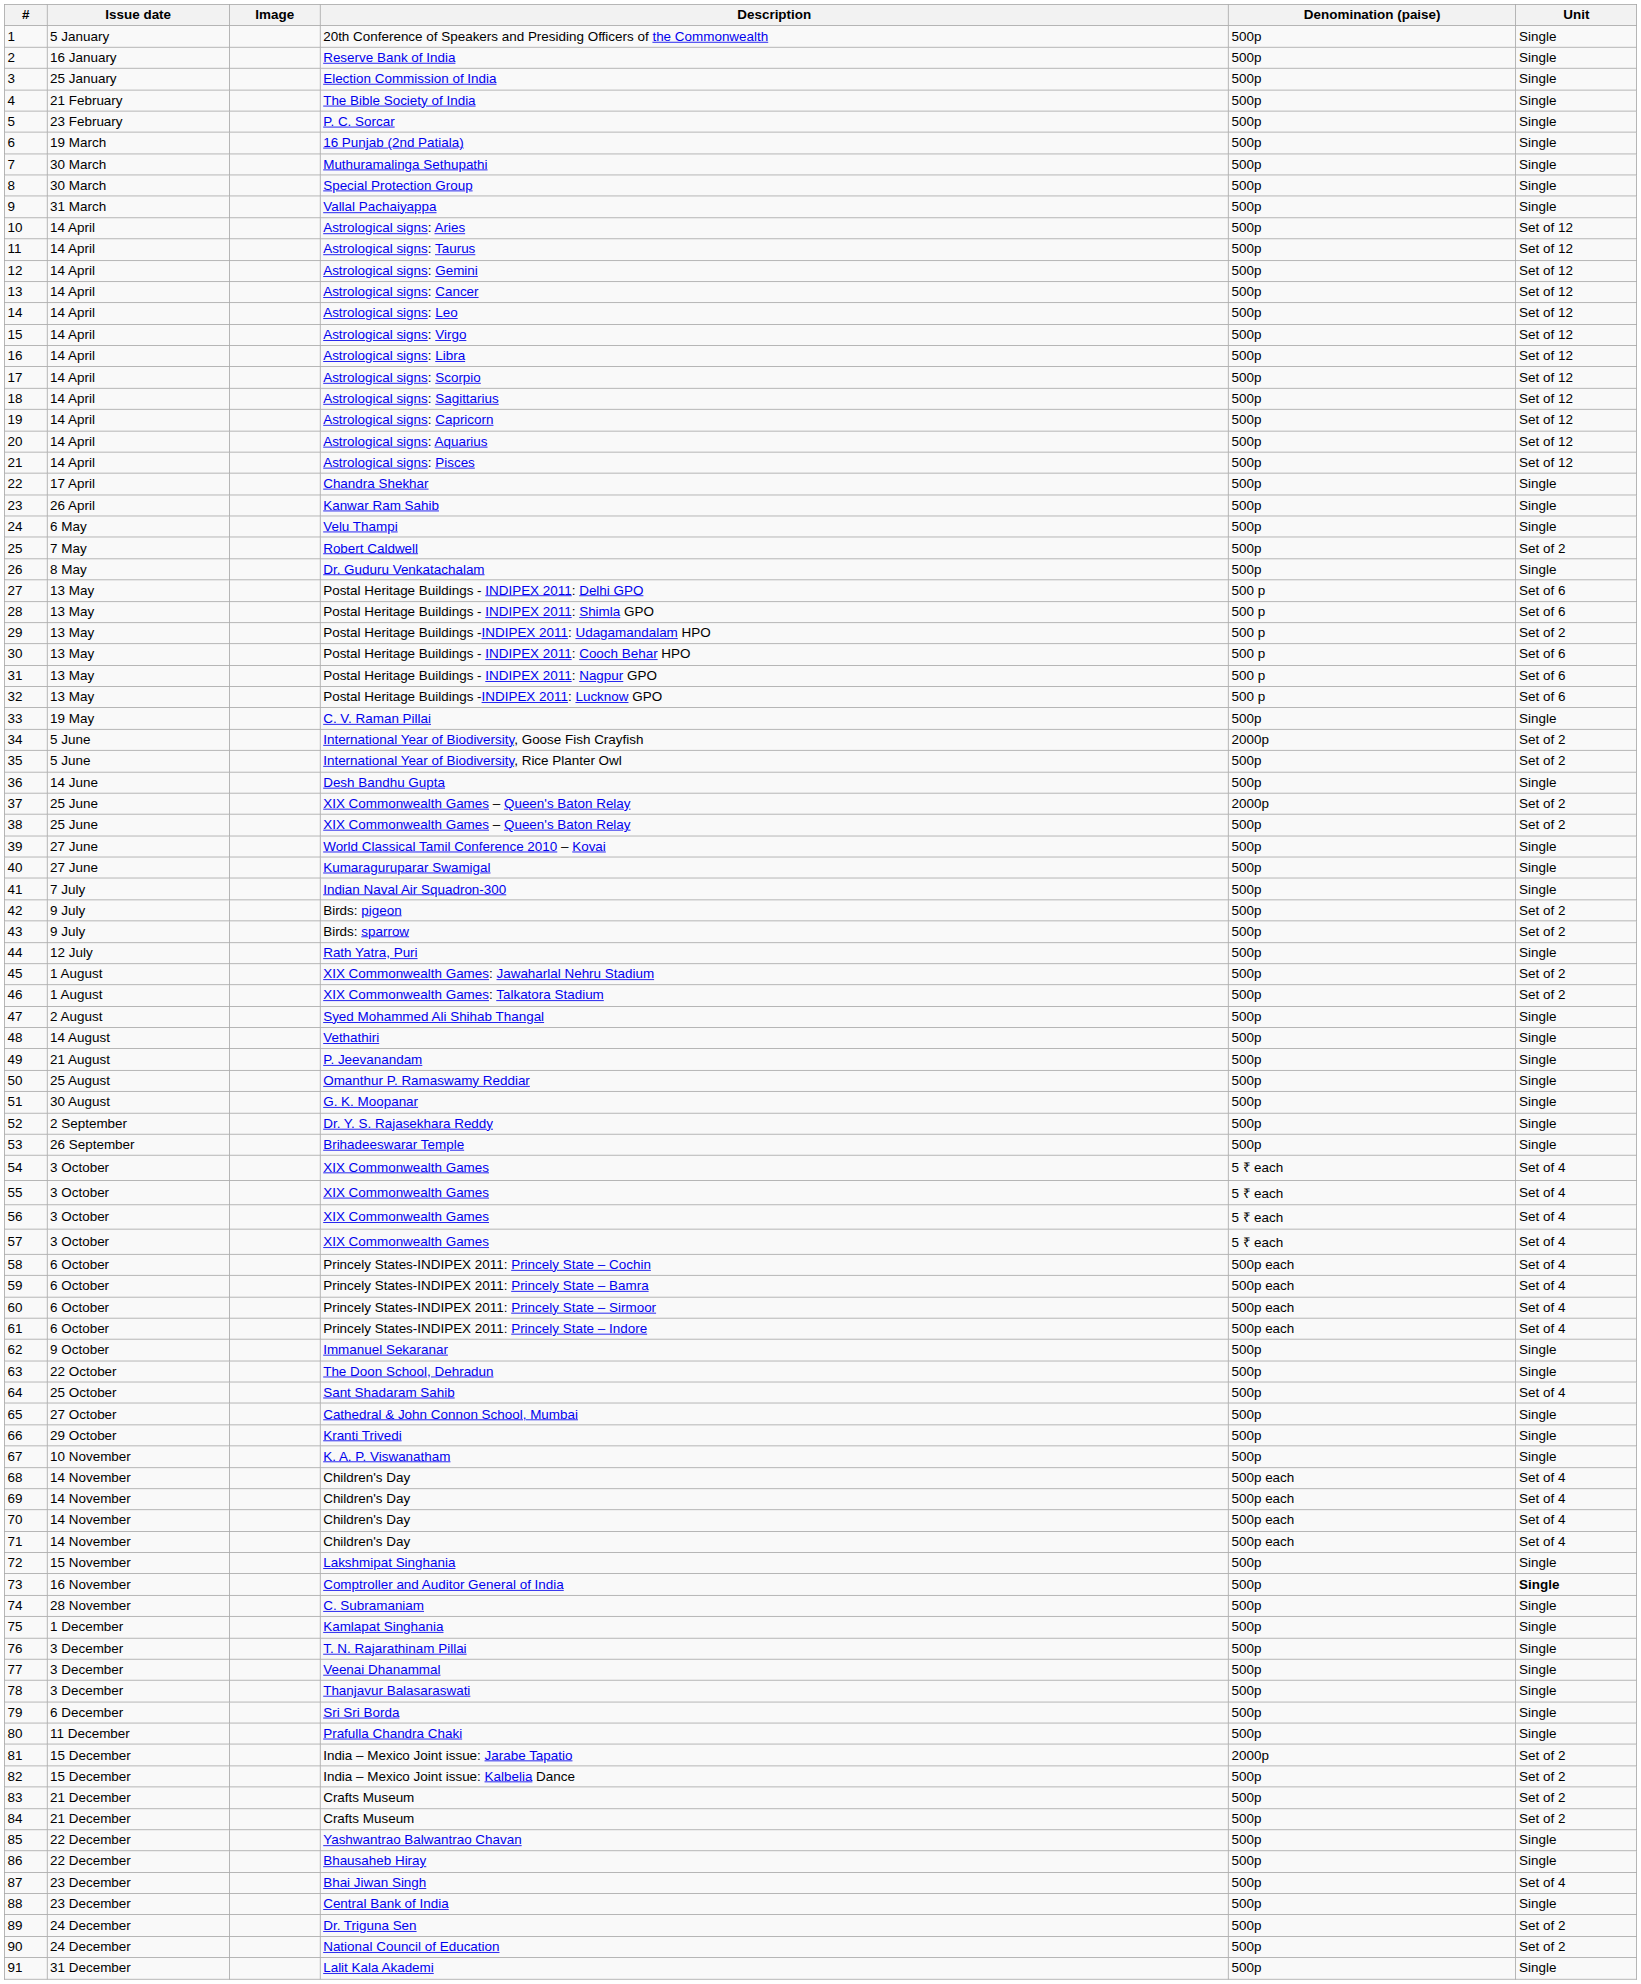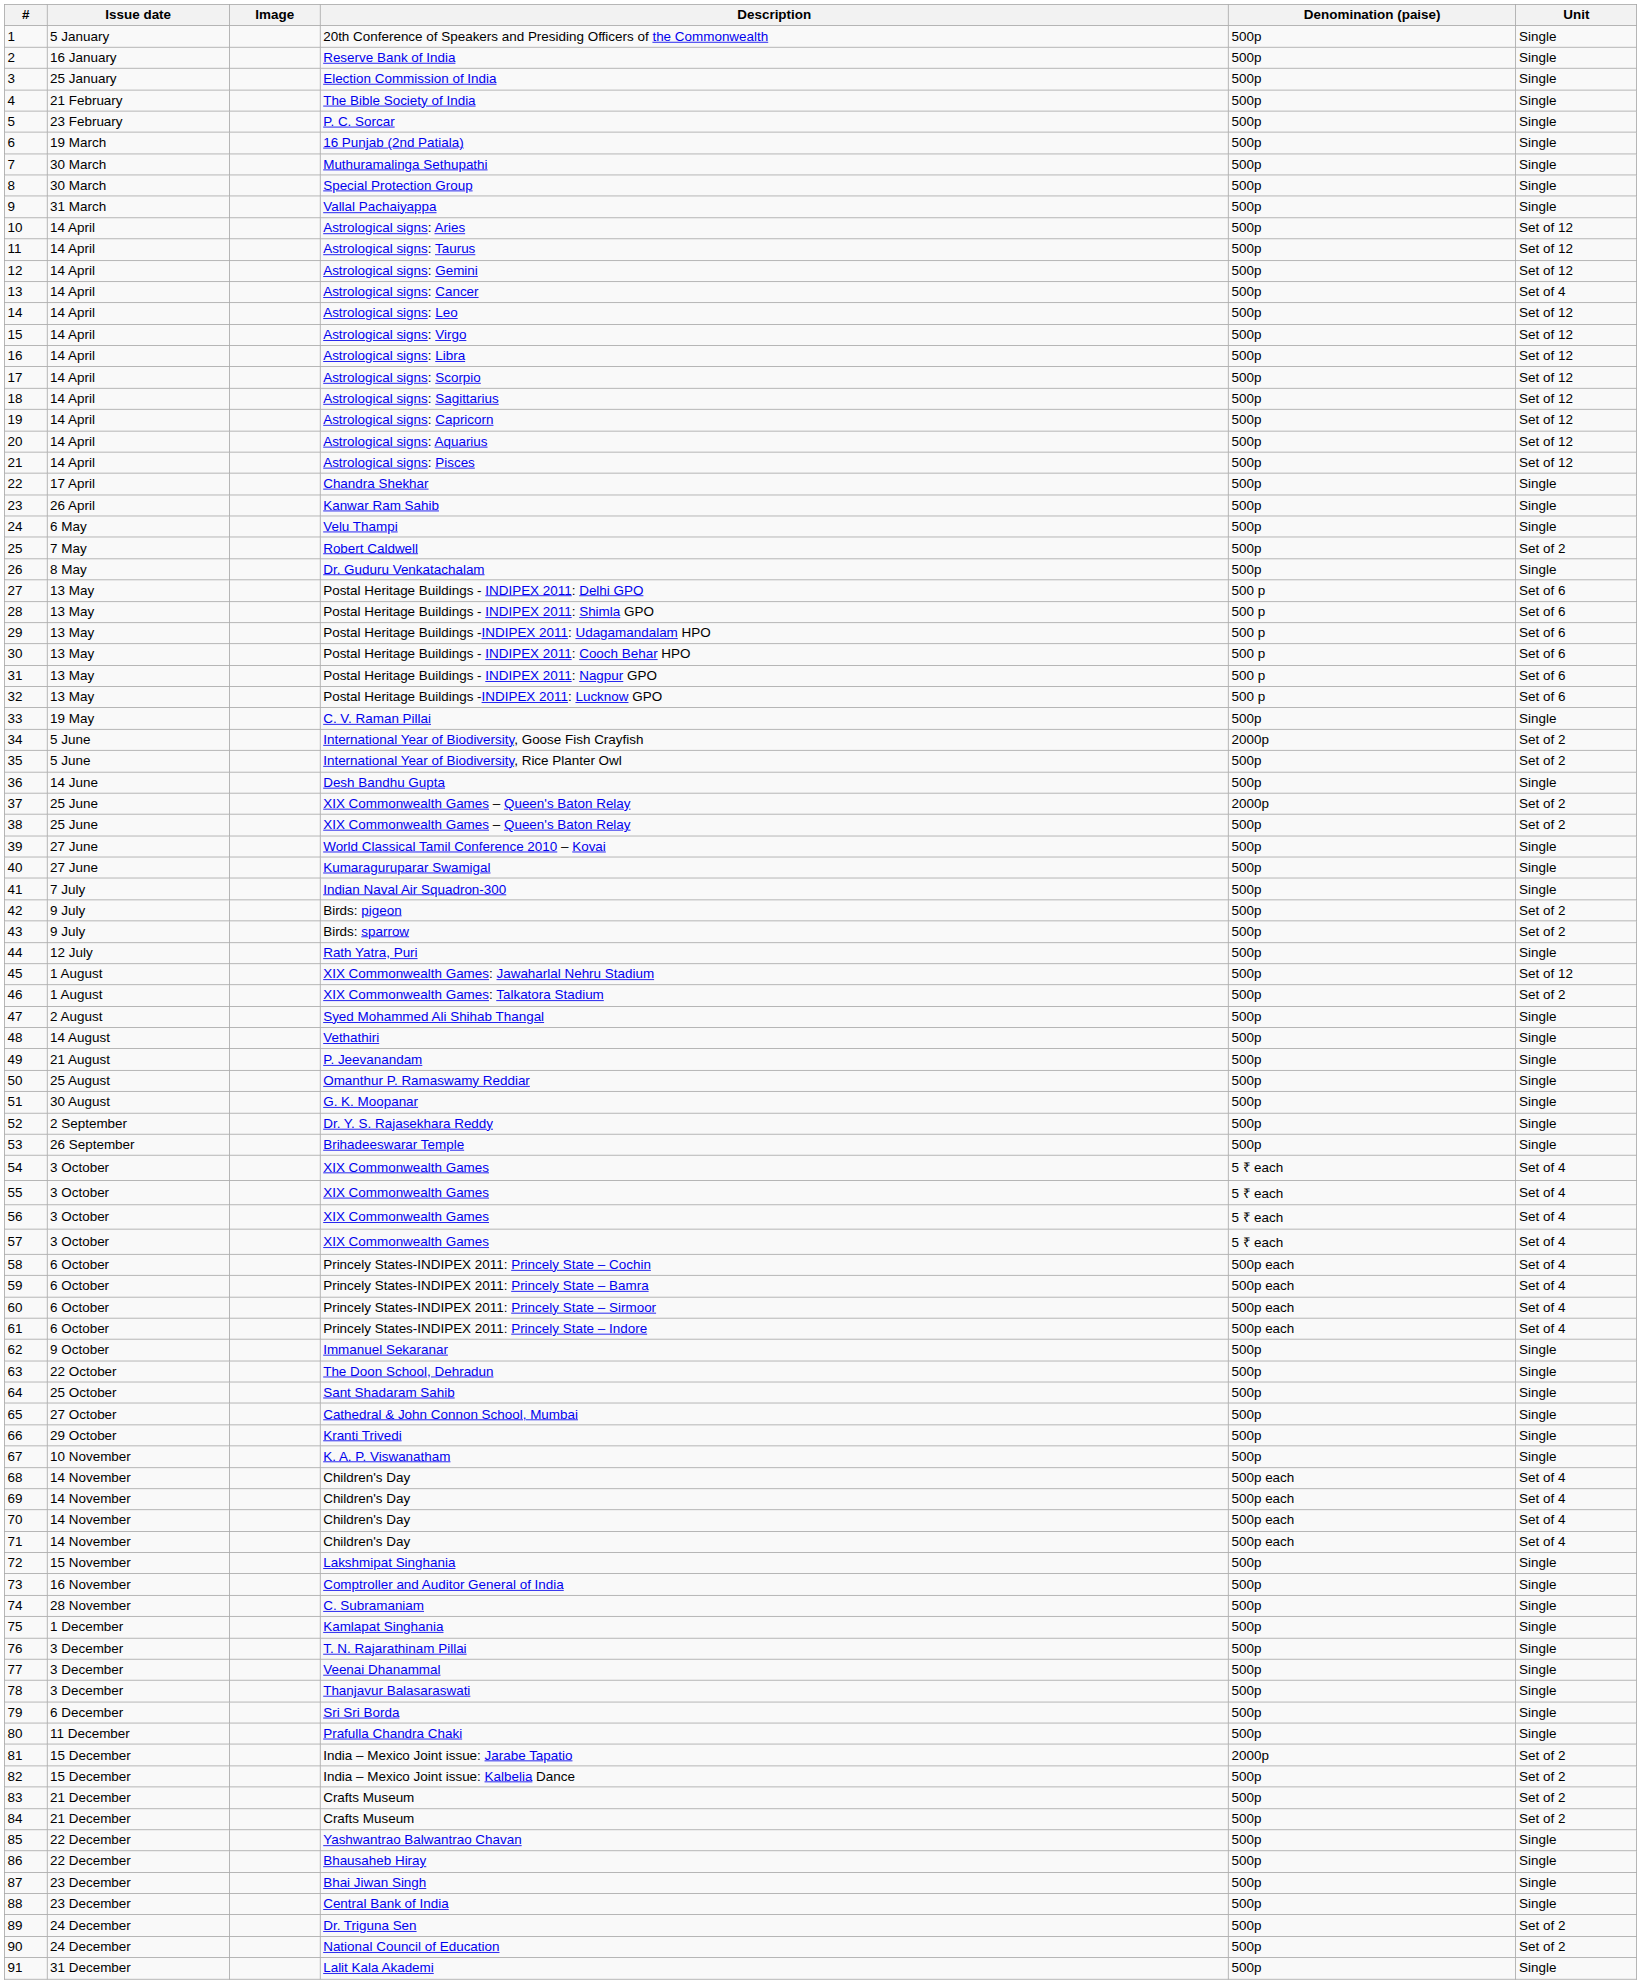Astrological signs: Cancer | Unit: Set of 12 -> Set of 4
Postal Heritage Buildings -INDIPEX 2011: Udagamandalam HPO | Unit: Set of 2 -> Set of 6
XIX Commonwealth Games: Jawaharlal Nehru Stadium | Unit: Set of 2 -> Set of 12
Sant Shadaram Sahib | Unit: Set of 4 -> Single
Comptroller and Auditor General of India | Unit: bold -> normal
Bhai Jiwan Singh | Unit: Set of 4 -> Single
